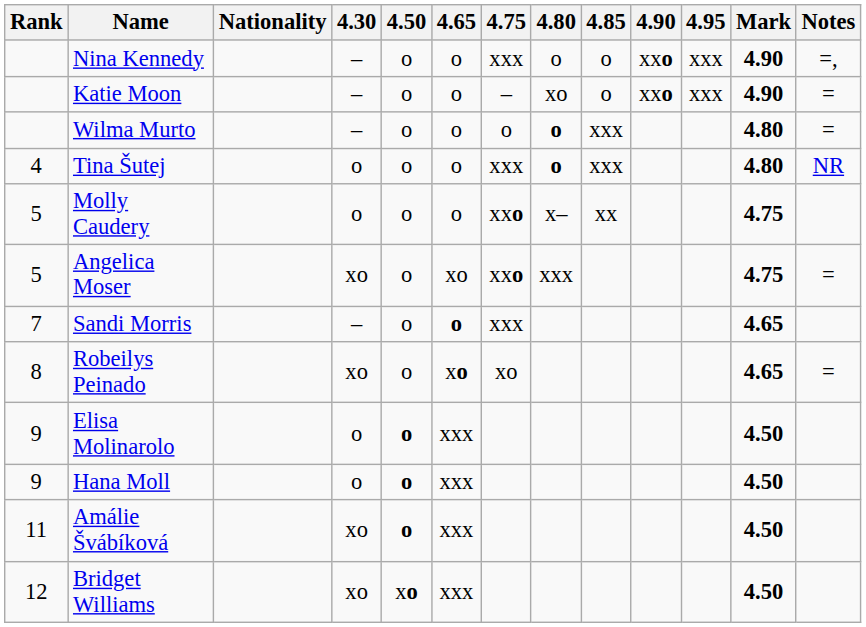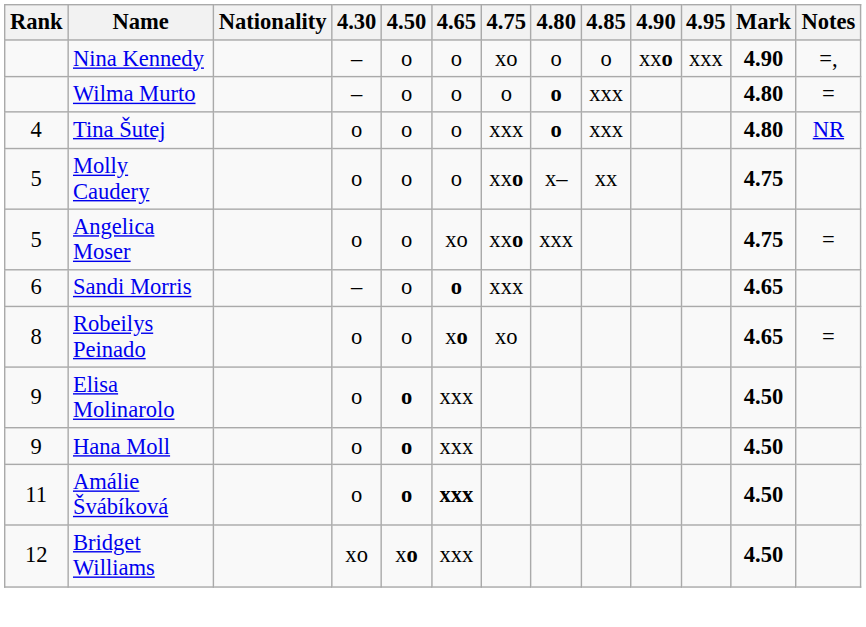Nina Kennedy | 4.75: xxx -> xo
- row: Katie Moon | – | o | o | – | xo | o | xxo | xxx | 4.90 | =
Angelica Moser | 4.30: xo -> o
Sandi Morris | Rank: 7 -> 6
Robeilys Peinado | 4.30: xo -> o
Amálie Švábíková | 4.30: xo -> o
Amálie Švábíková | 4.65: normal -> bold
